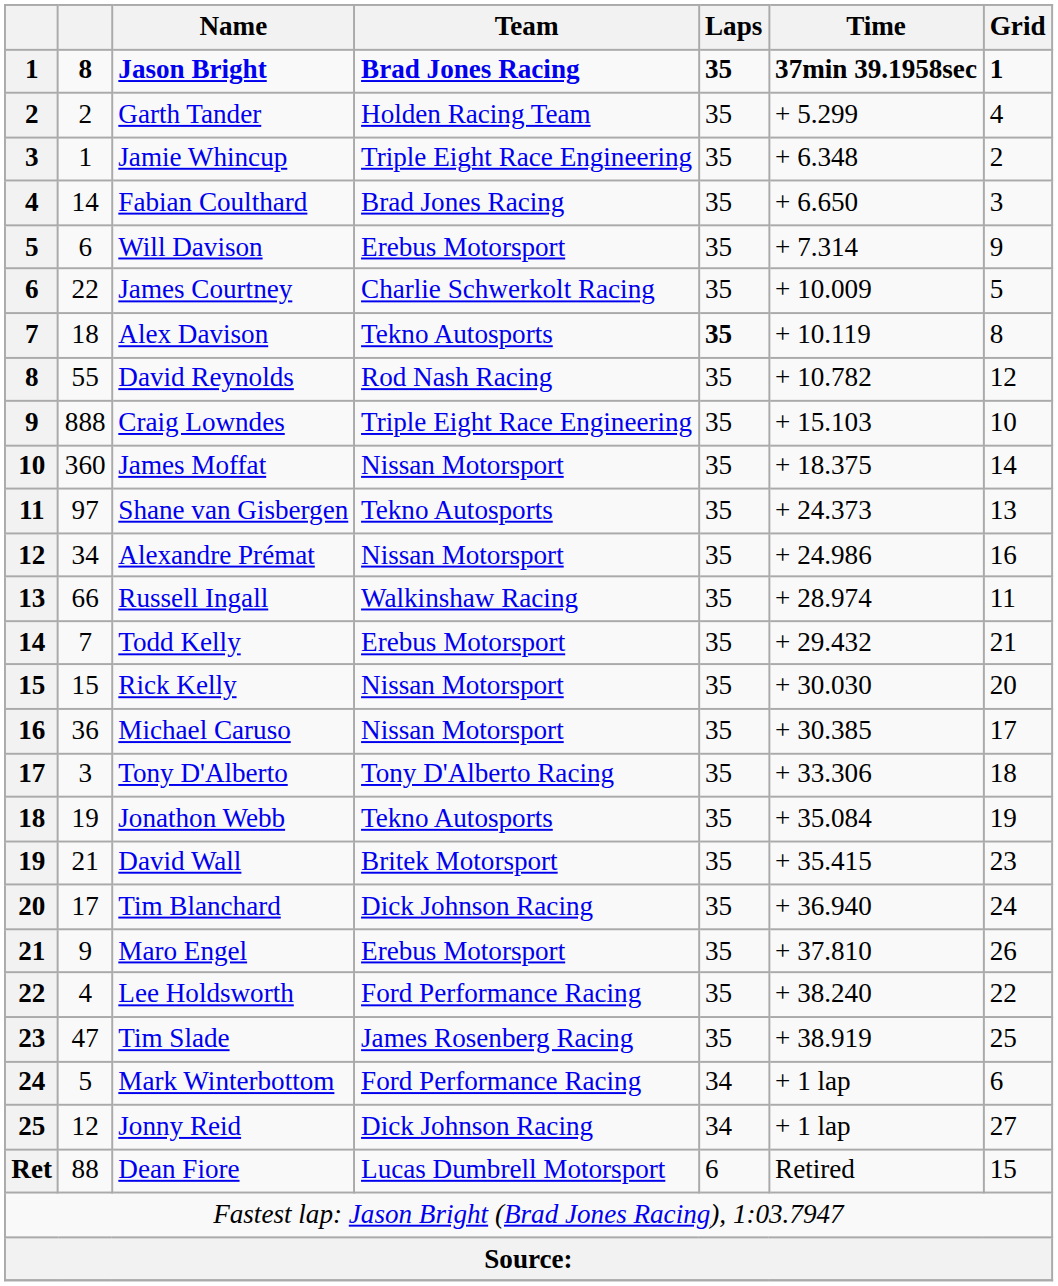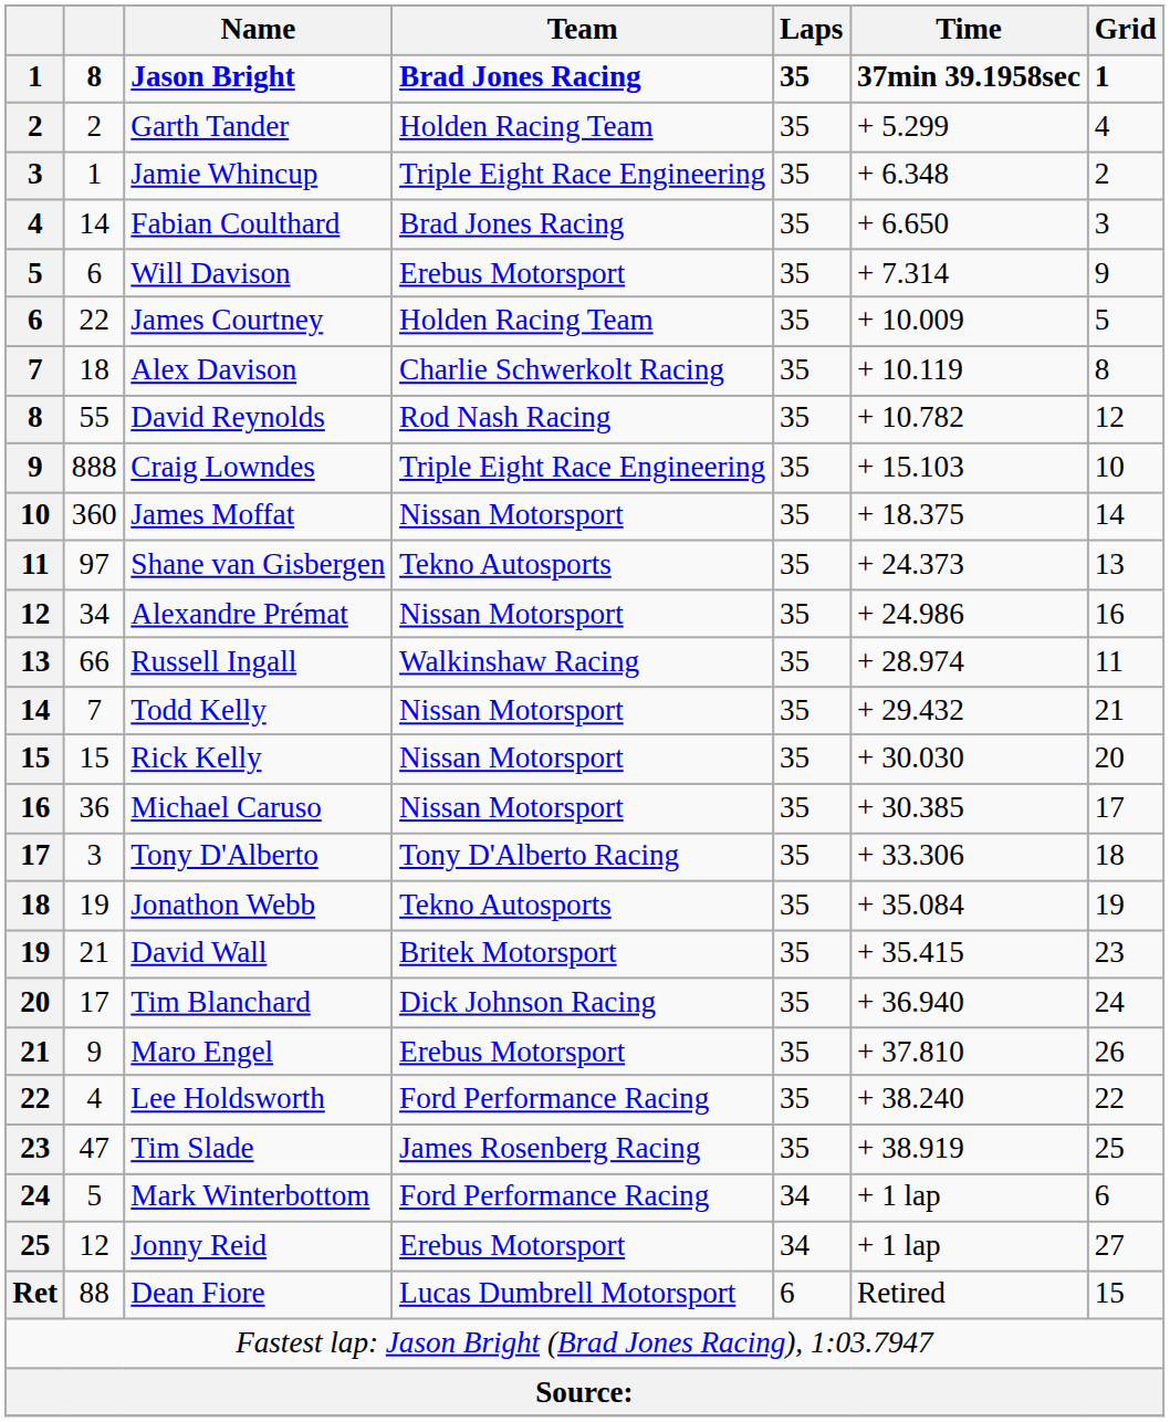James Courtney | Team: Charlie Schwerkolt Racing -> Holden Racing Team
Alex Davison | Team: Tekno Autosports -> Charlie Schwerkolt Racing
Alex Davison | Laps: bold -> normal
Todd Kelly | Team: Erebus Motorsport -> Nissan Motorsport
Jonny Reid | Team: Dick Johnson Racing -> Erebus Motorsport
